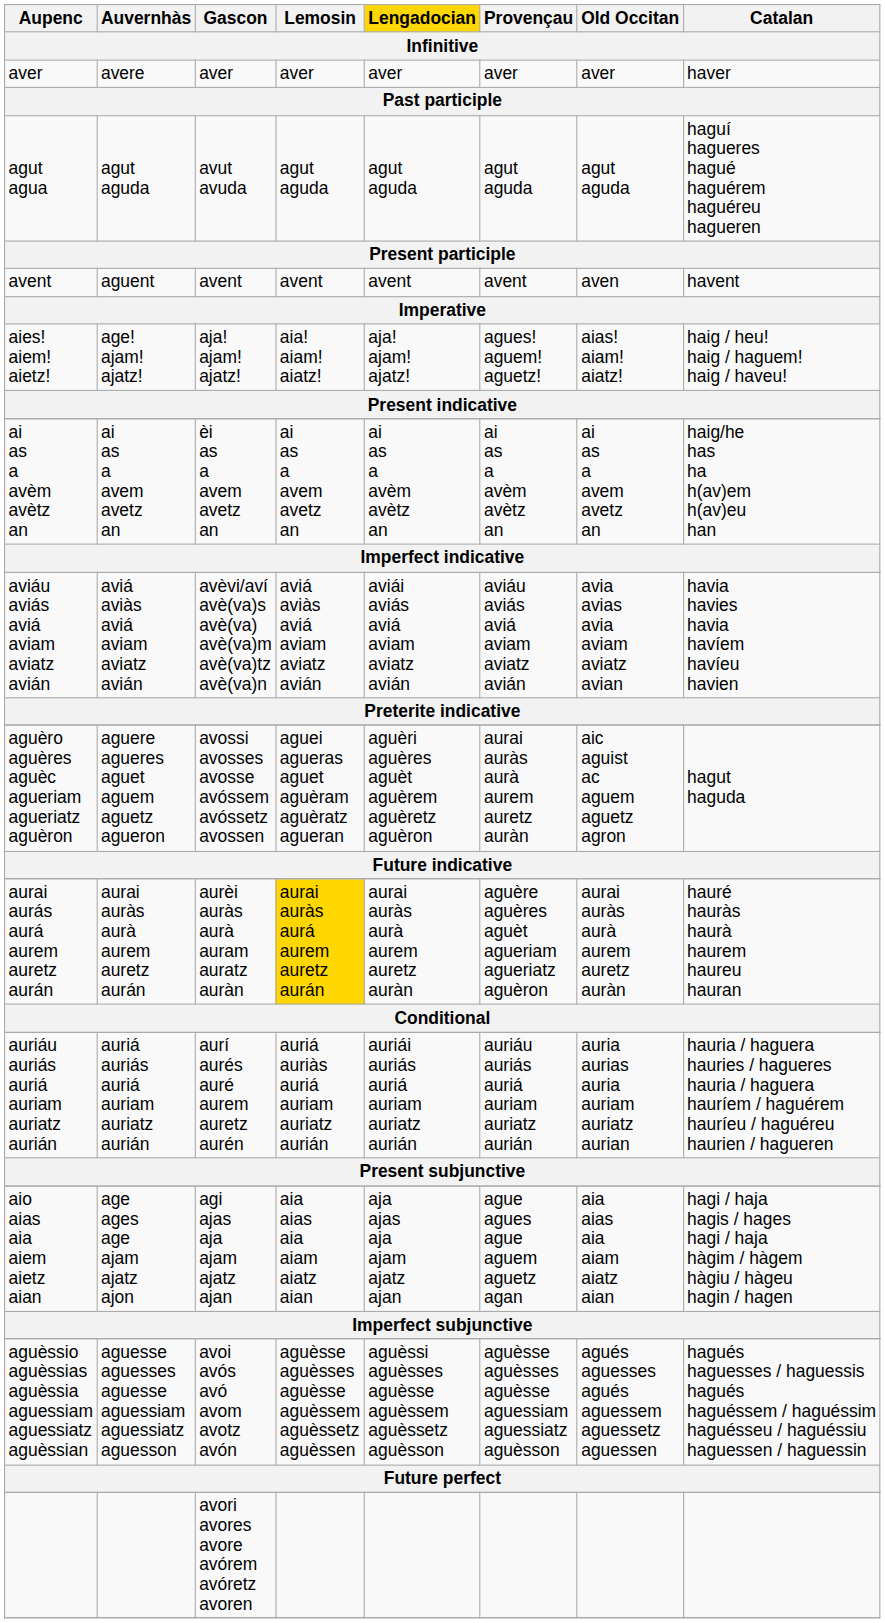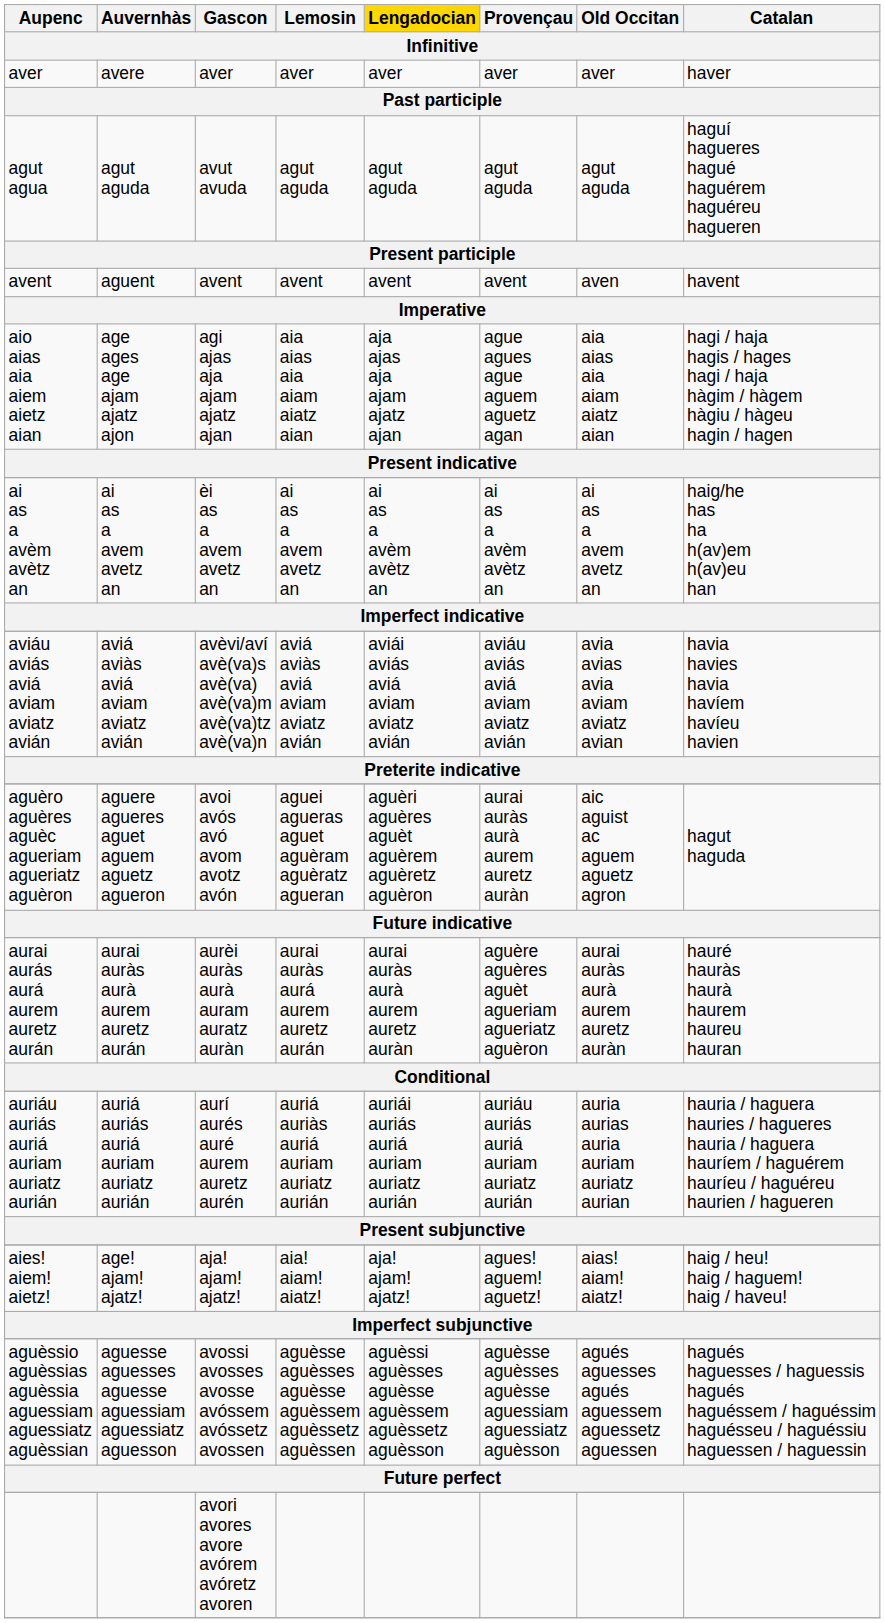rows swapped: aies! aiem! aietz! <-> aio aias aia aiem aietz aian
aguèro aguères aguèc agueriam agueriatz aguèron | Gascon: avossi avosses avosse avóssem avóssetz avossen -> avoi avós avó avom avotz avón
aurai aurás aurá aurem auretz aurán | Lemosin: gold background -> no background
aguèssio aguèssias aguèssia aguessiam aguessiatz aguèssian | Gascon: avoi avós avó avom avotz avón -> avossi avosses avosse avóssem avóssetz avossen
